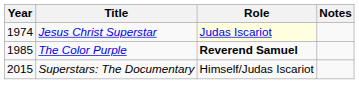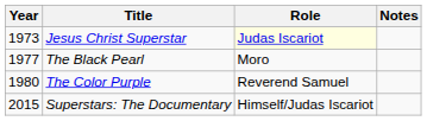Jesus Christ Superstar | Year: 1974 -> 1973
+ row: 1977 | The Black Pearl | Moro
The Color Purple | Year: 1985 -> 1980
The Color Purple | Role: bold -> normal
